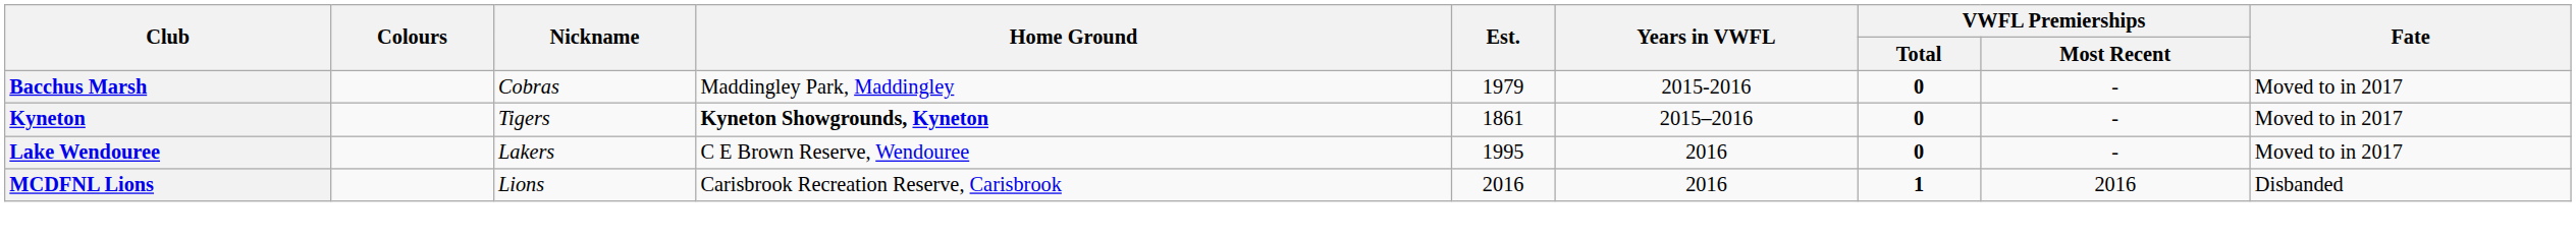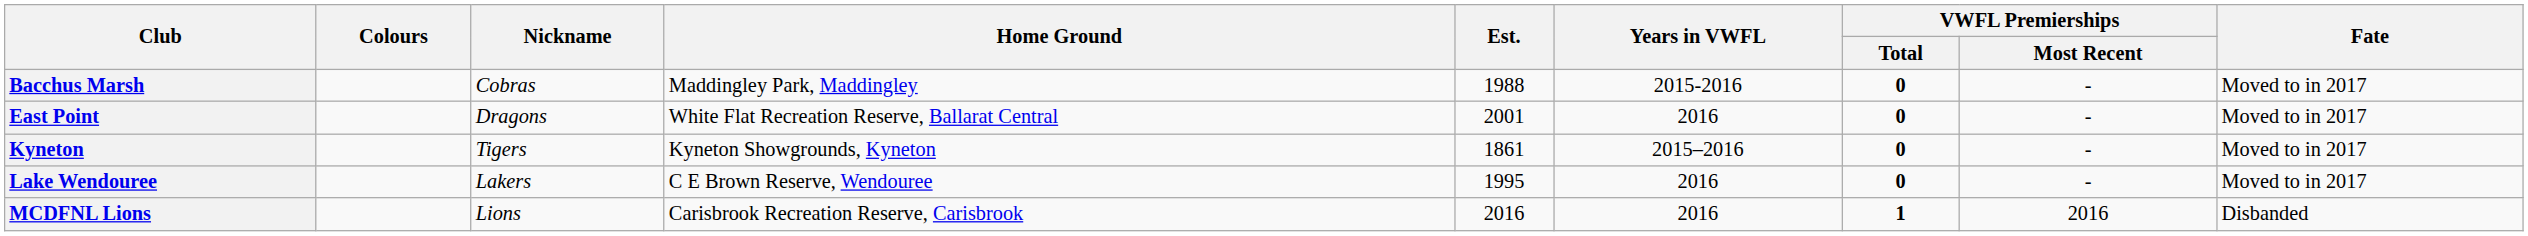Bacchus Marsh | Est.: 1979 -> 1988
+ row: East Point | Dragons | White Flat Recreation Reserve, Ballarat Central | 2001 | 2016 | 0 | - | Moved to in 2017
Kyneton | Home Ground: bold -> normal
